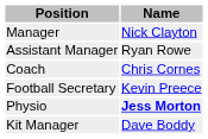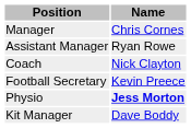Manager | Name: Nick Clayton -> Chris Cornes
Coach | Name: Chris Cornes -> Nick Clayton
